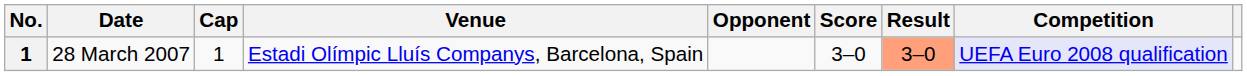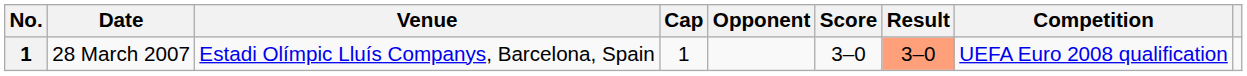columns swapped: Venue <-> Cap
28 March 2007 | Competition: lavender background -> no background
